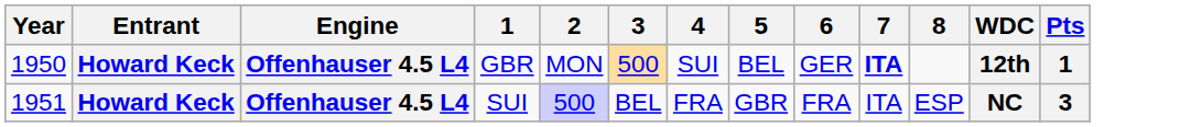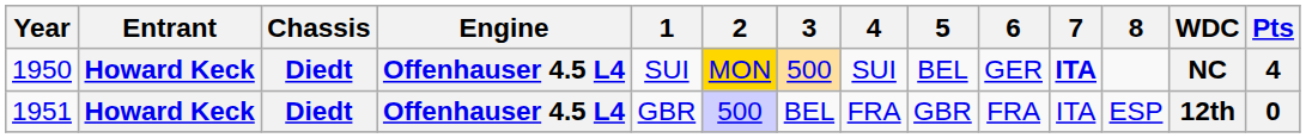+ column: Chassis | Diedt | Diedt
1950 | 1: GBR -> SUI
1950 | 2: no background -> gold background
1950 | WDC: 12th -> NC
1950 | Pts: 1 -> 4
1951 | 1: SUI -> GBR
1951 | WDC: NC -> 12th
1951 | Pts: 3 -> 0
